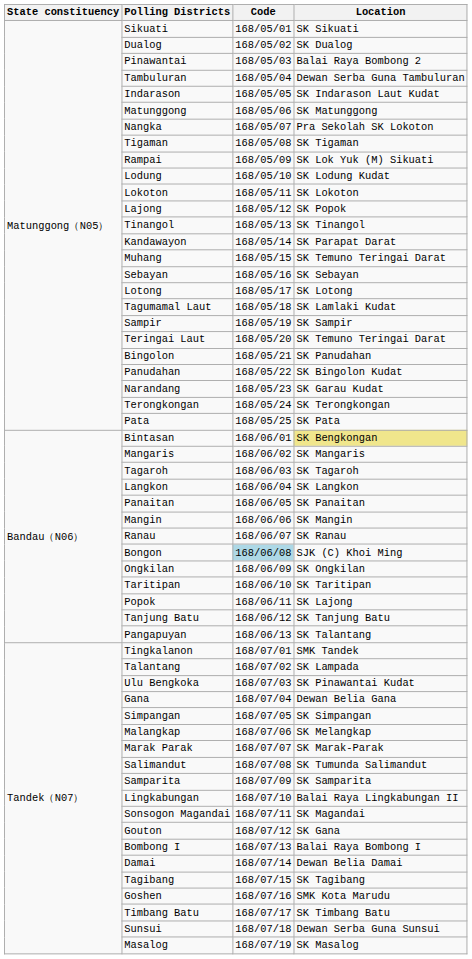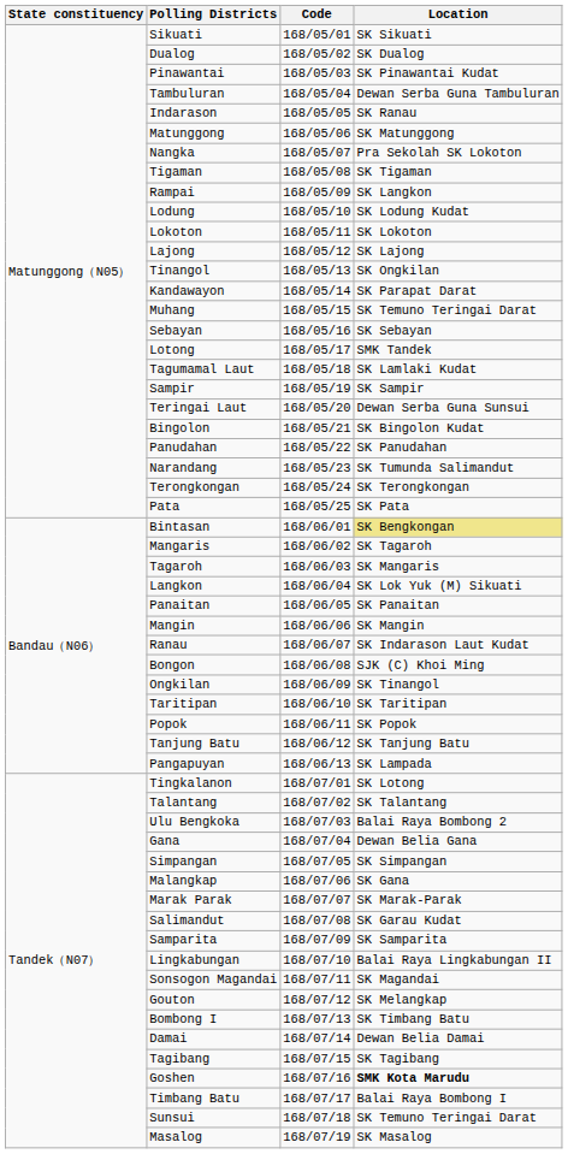Pinawantai | Location: Balai Raya Bombong 2 -> SK Pinawantai Kudat
Indarason | Location: SK Indarason Laut Kudat -> SK Ranau
Rampai | Location: SK Lok Yuk (M) Sikuati -> SK Langkon
Lajong | Location: SK Popok -> SK Lajong
Tinangol | Location: SK Tinangol -> SK Ongkilan
Lotong | Location: SK Lotong -> SMK Tandek
Teringai Laut | Location: SK Temuno Teringai Darat -> Dewan Serba Guna Sunsui
Bingolon | Location: SK Panudahan -> SK Bingolon Kudat
Panudahan | Location: SK Bingolon Kudat -> SK Panudahan
Narandang | Location: SK Garau Kudat -> SK Tumunda Salimandut
Mangaris | Location: SK Mangaris -> SK Tagaroh
Tagaroh | Location: SK Tagaroh -> SK Mangaris
Langkon | Location: SK Langkon -> SK Lok Yuk (M) Sikuati
Ranau | Location: SK Ranau -> SK Indarason Laut Kudat
Bongon | Code: lightblue background -> no background
Ongkilan | Location: SK Ongkilan -> SK Tinangol
Popok | Location: SK Lajong -> SK Popok
Pangapuyan | Location: SK Talantang -> SK Lampada
Tingkalanon | Location: SMK Tandek -> SK Lotong
Talantang | Location: SK Lampada -> SK Talantang
Ulu Bengkoka | Location: SK Pinawantai Kudat -> Balai Raya Bombong 2
Malangkap | Location: SK Melangkap -> SK Gana
Salimandut | Location: SK Tumunda Salimandut -> SK Garau Kudat
Gouton | Location: SK Gana -> SK Melangkap
Bombong I | Location: Balai Raya Bombong I -> SK Timbang Batu
Goshen | Location: normal -> bold
Timbang Batu | Location: SK Timbang Batu -> Balai Raya Bombong I
Sunsui | Location: Dewan Serba Guna Sunsui -> SK Temuno Teringai Darat
